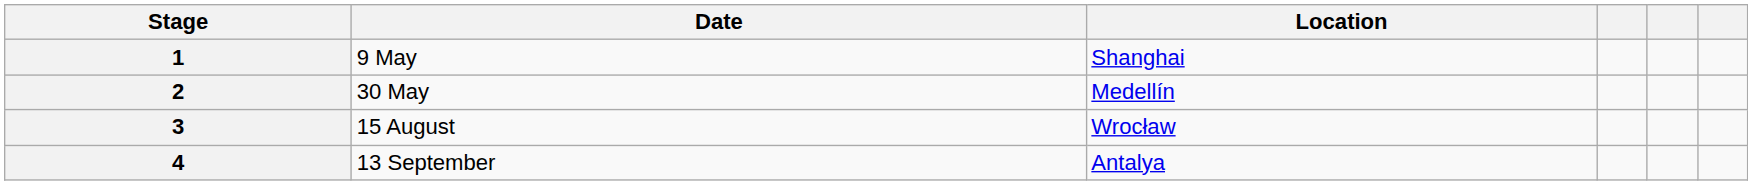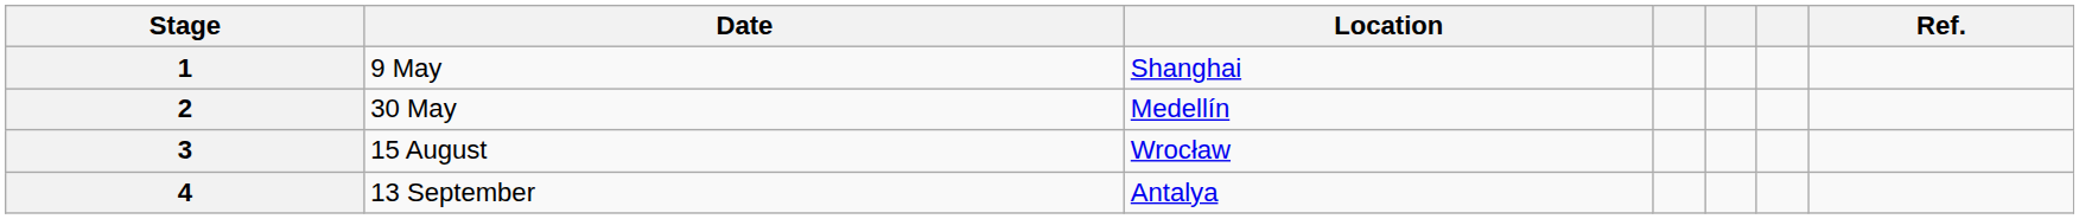+ column: Ref.
